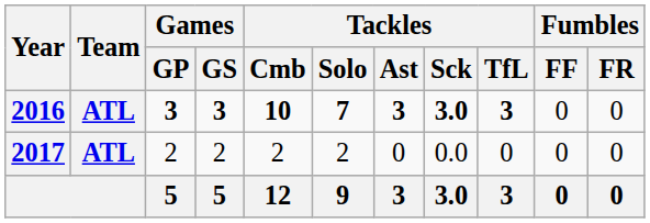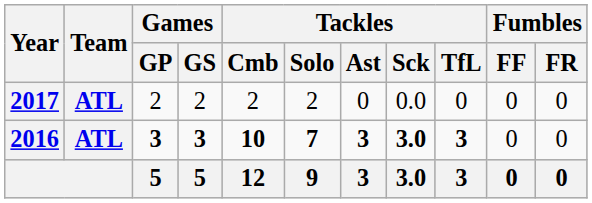rows swapped: 2016 <-> 2017
